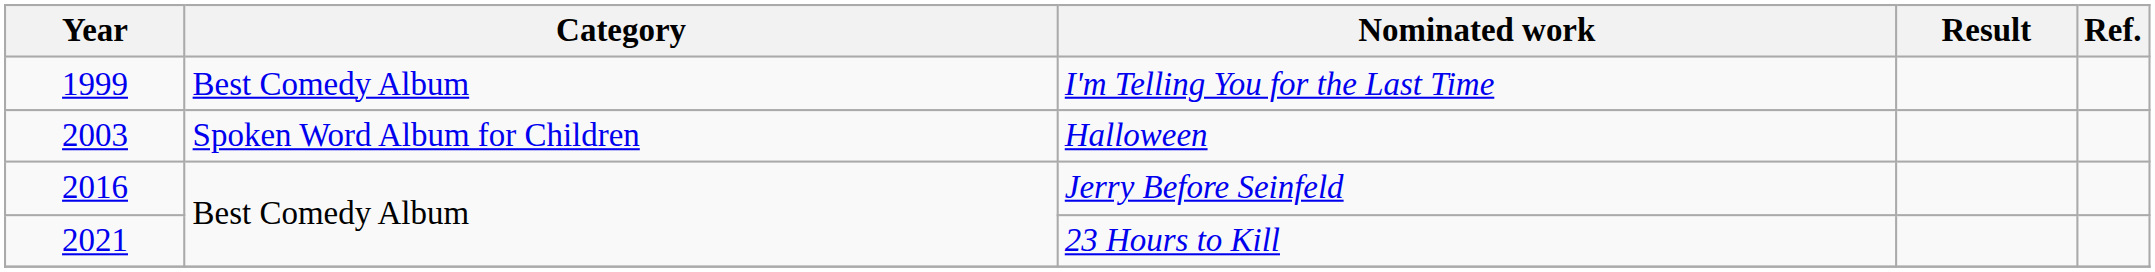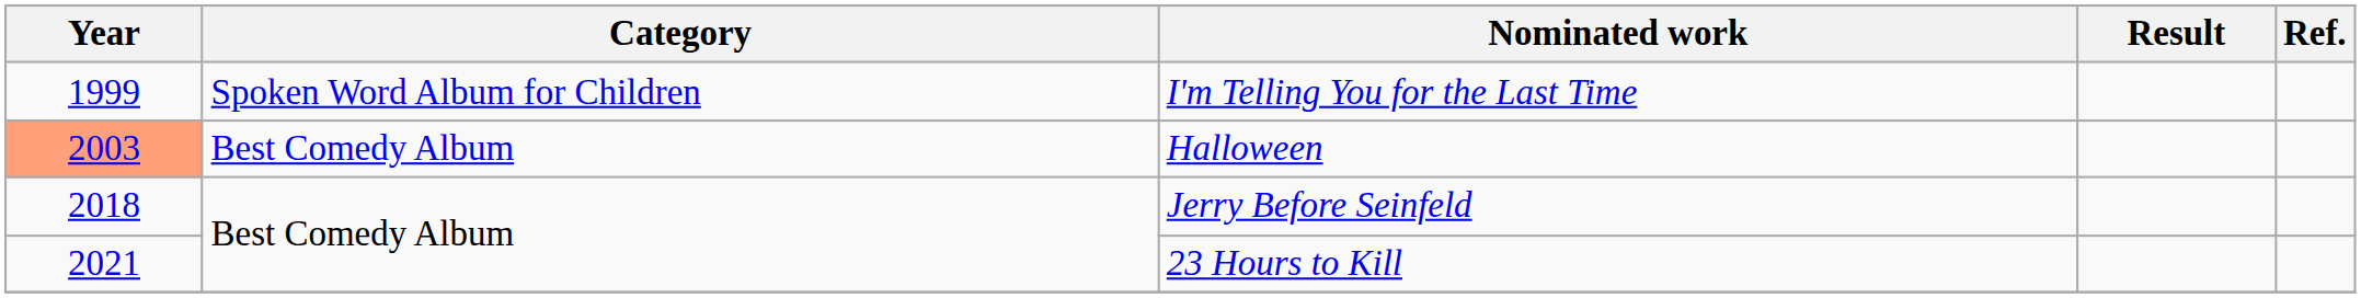I'm Telling You for the Last Time | Category: Best Comedy Album -> Spoken Word Album for Children
Halloween | Year: no background -> lightsalmon background
Halloween | Category: Spoken Word Album for Children -> Best Comedy Album
Jerry Before Seinfeld | Year: 2016 -> 2018
